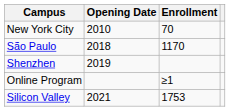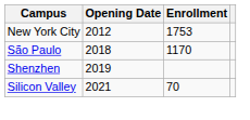New York City | Opening Date: 2010 -> 2012
New York City | Enrollment: 70 -> 1753
- row: Online Program | ≥1
Silicon Valley | Enrollment: 1753 -> 70
